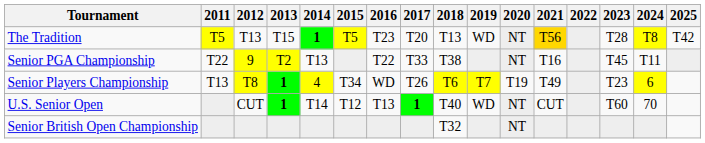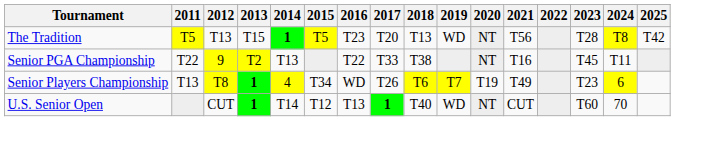The Tradition | 2021: gold background -> no background
- row: Senior British Open Championship | T32 | NT
